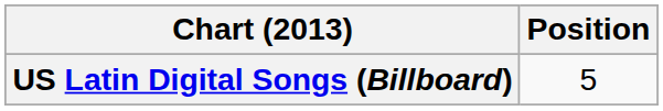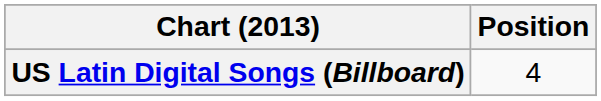US Latin Digital Songs (Billboard) | Position: 5 -> 4
